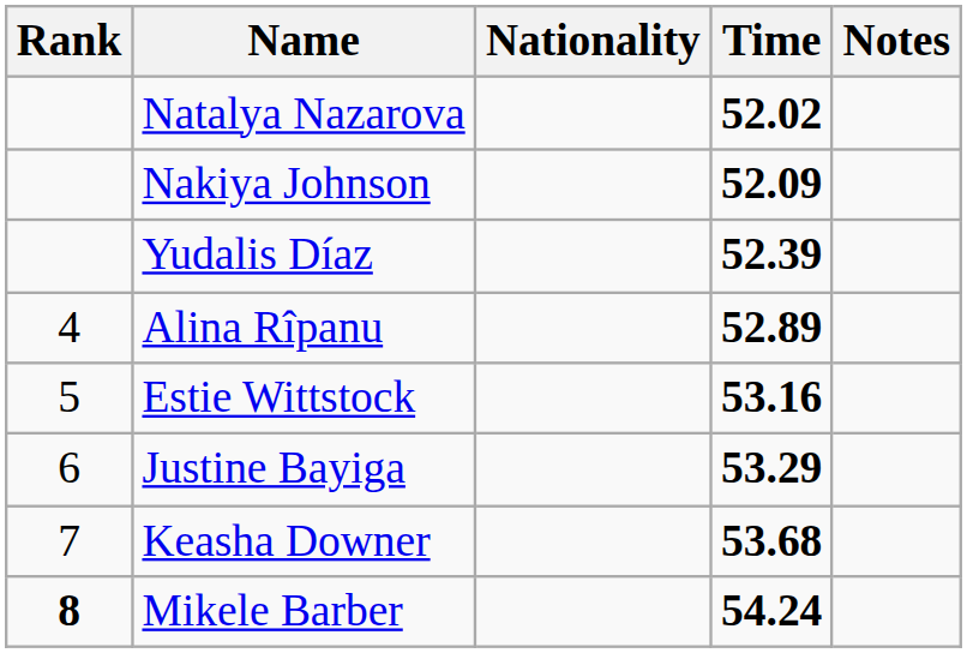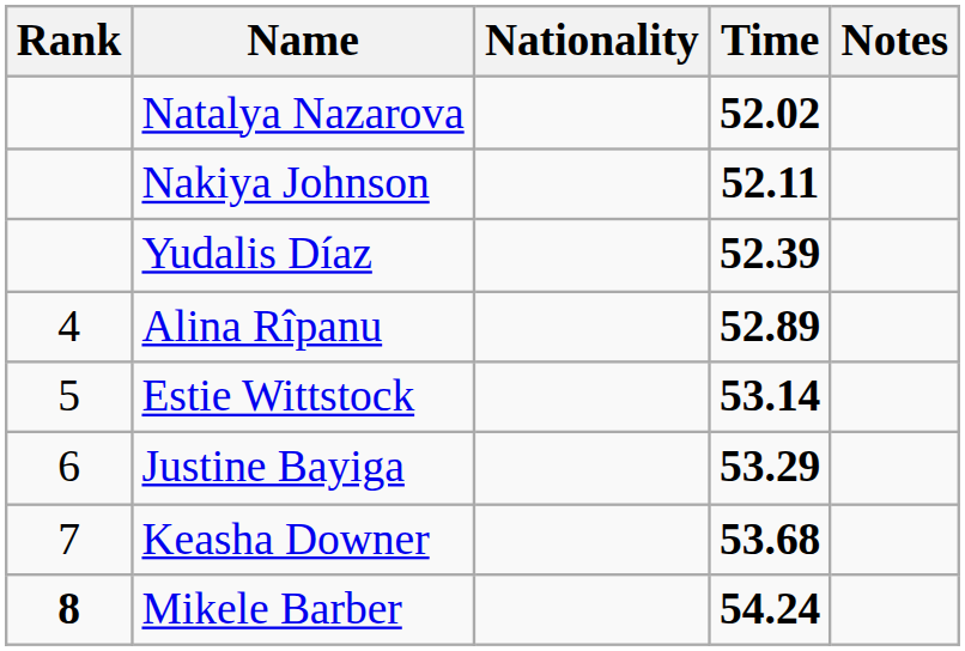Nakiya Johnson | Time: 52.09 -> 52.11
Estie Wittstock | Time: 53.16 -> 53.14
